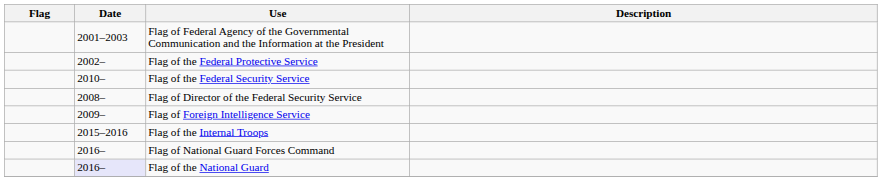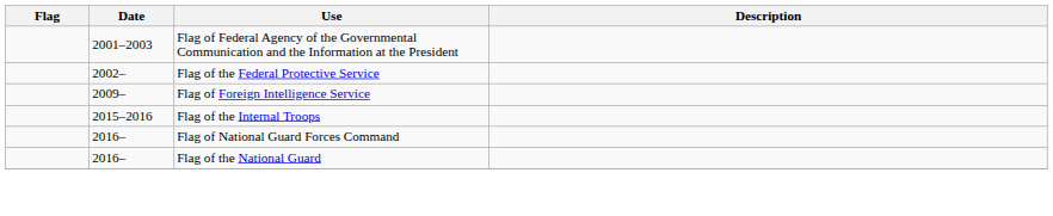- row: 2010– | Flag of the Federal Security Service
- row: 2008– | Flag of Director of the Federal Security Service
Flag of the National Guard | Date: lavender background -> no background
